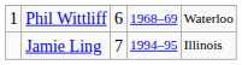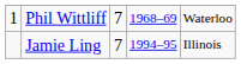Phil Wittliff | column 3: 6 -> 7
